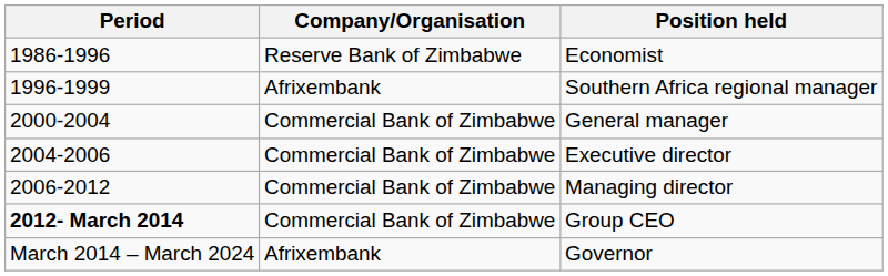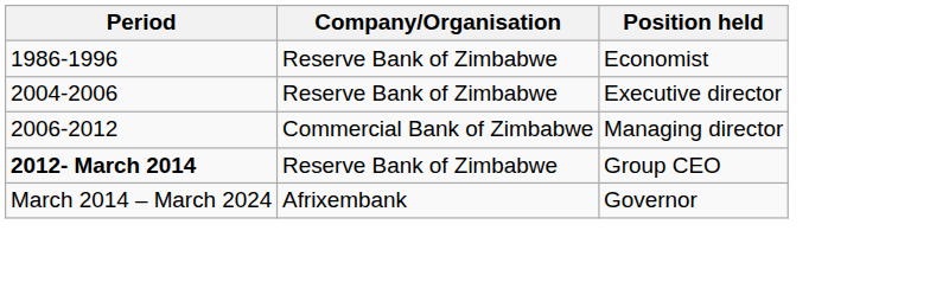- row: 1996-1999 | Afrixembank | Southern Africa regional manager
- row: 2000-2004 | Commercial Bank of Zimbabwe | General manager
Executive director | Company/Organisation: Commercial Bank of Zimbabwe -> Reserve Bank of Zimbabwe
Group CEO | Company/Organisation: Commercial Bank of Zimbabwe -> Reserve Bank of Zimbabwe
